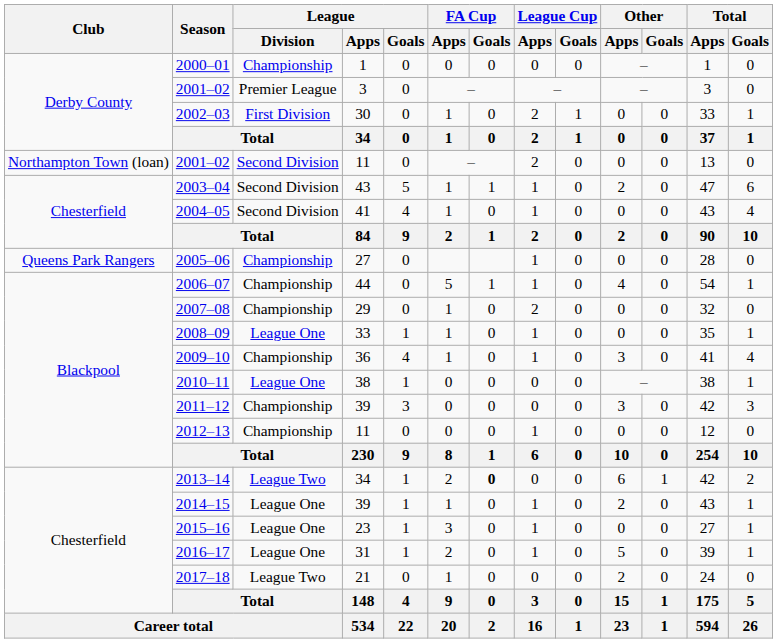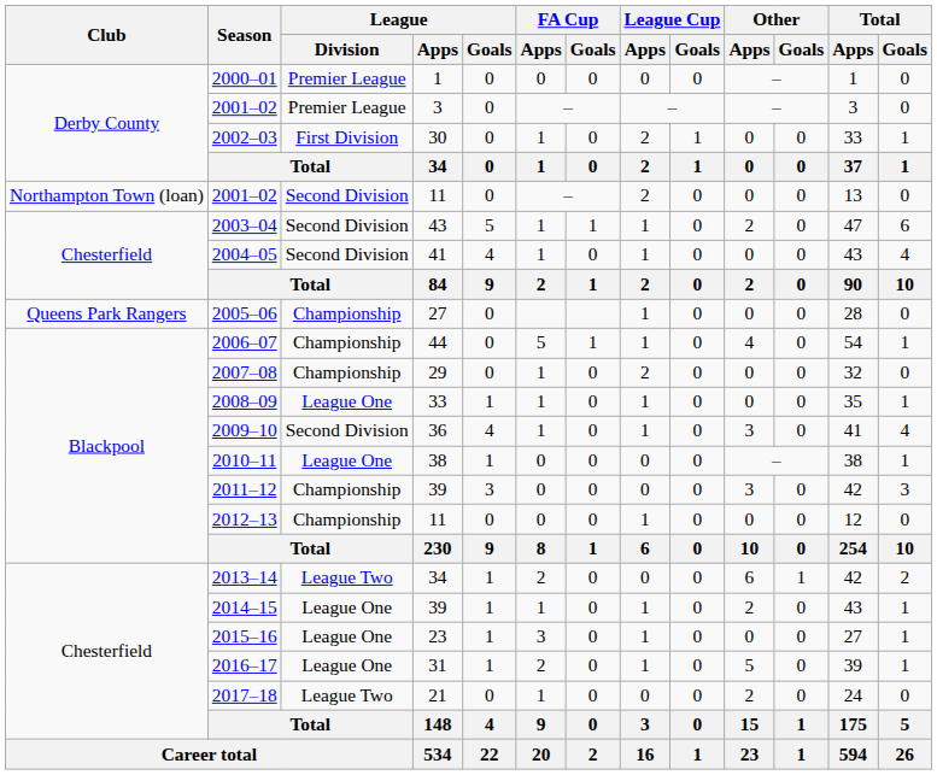2000–01 | League / Division: Championship -> Premier League
2009–10 | League / Division: Championship -> Second Division
2013–14 | FA Cup / Goals: bold -> normal
